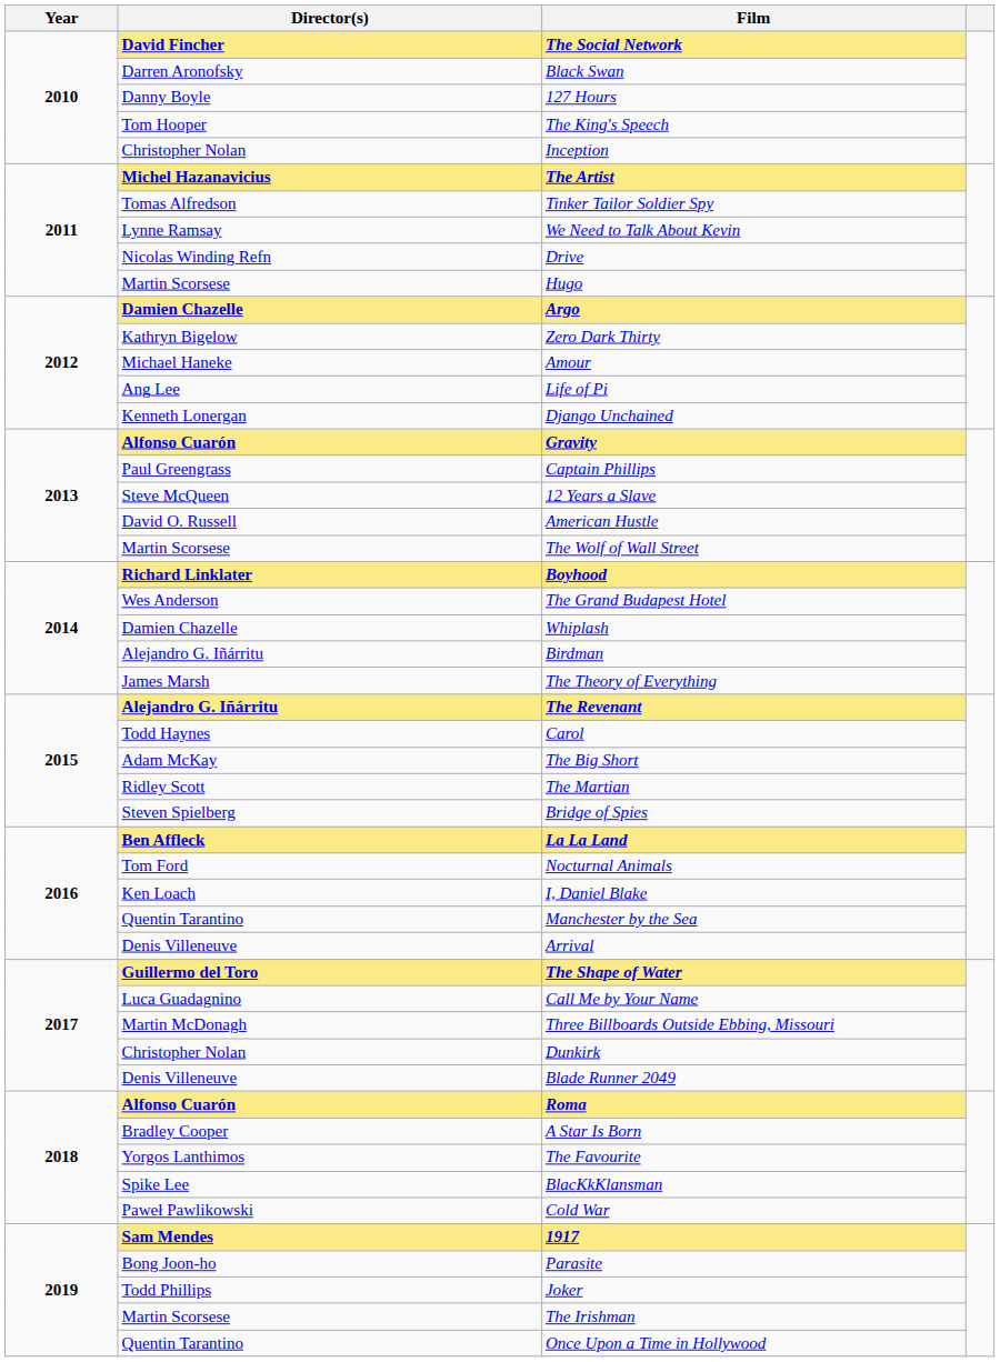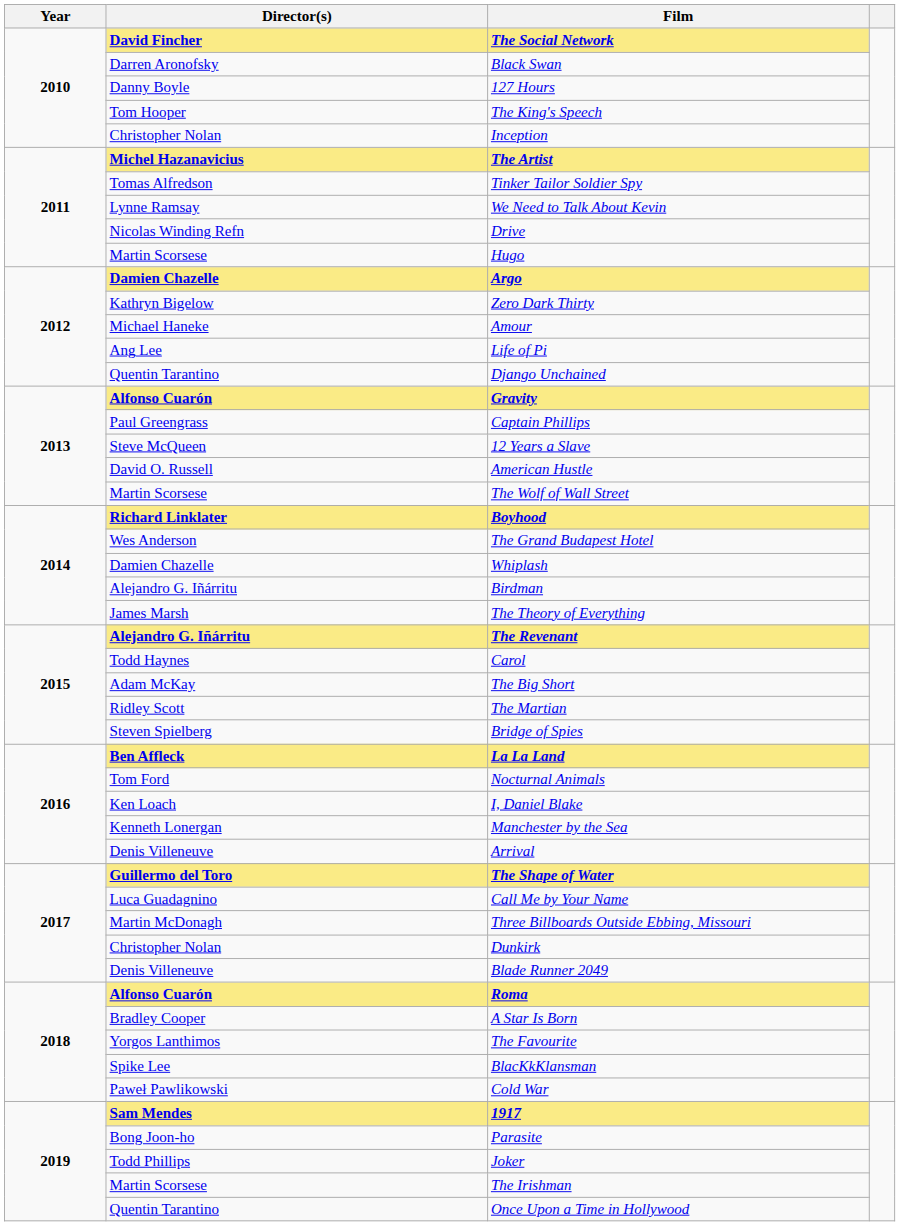Django Unchained | Director(s): Kenneth Lonergan -> Quentin Tarantino
Manchester by the Sea | Director(s): Quentin Tarantino -> Kenneth Lonergan
